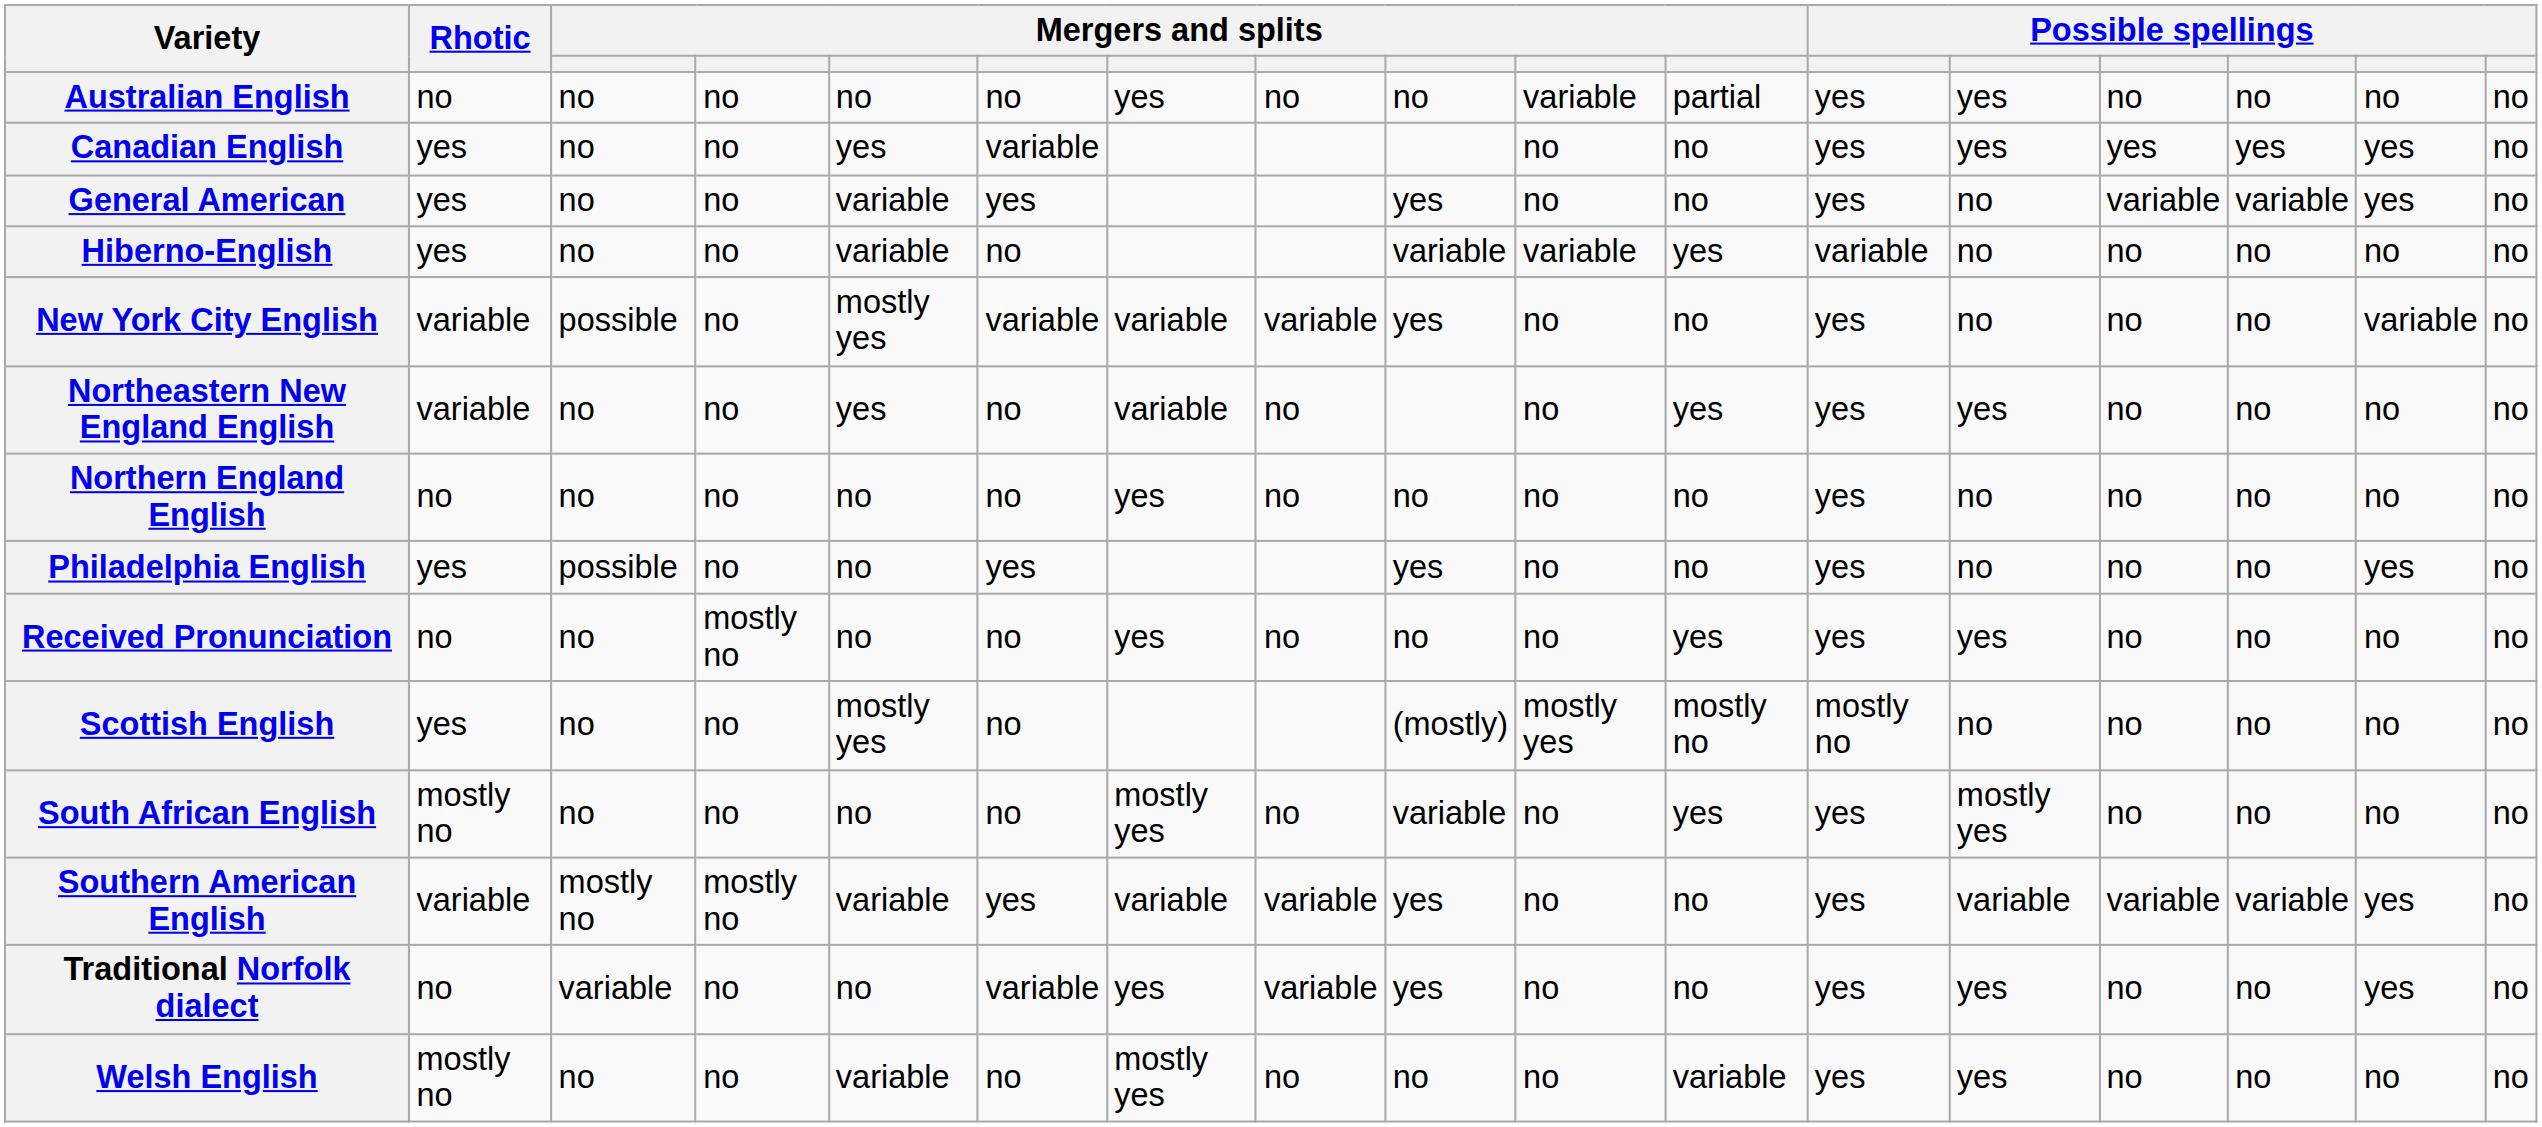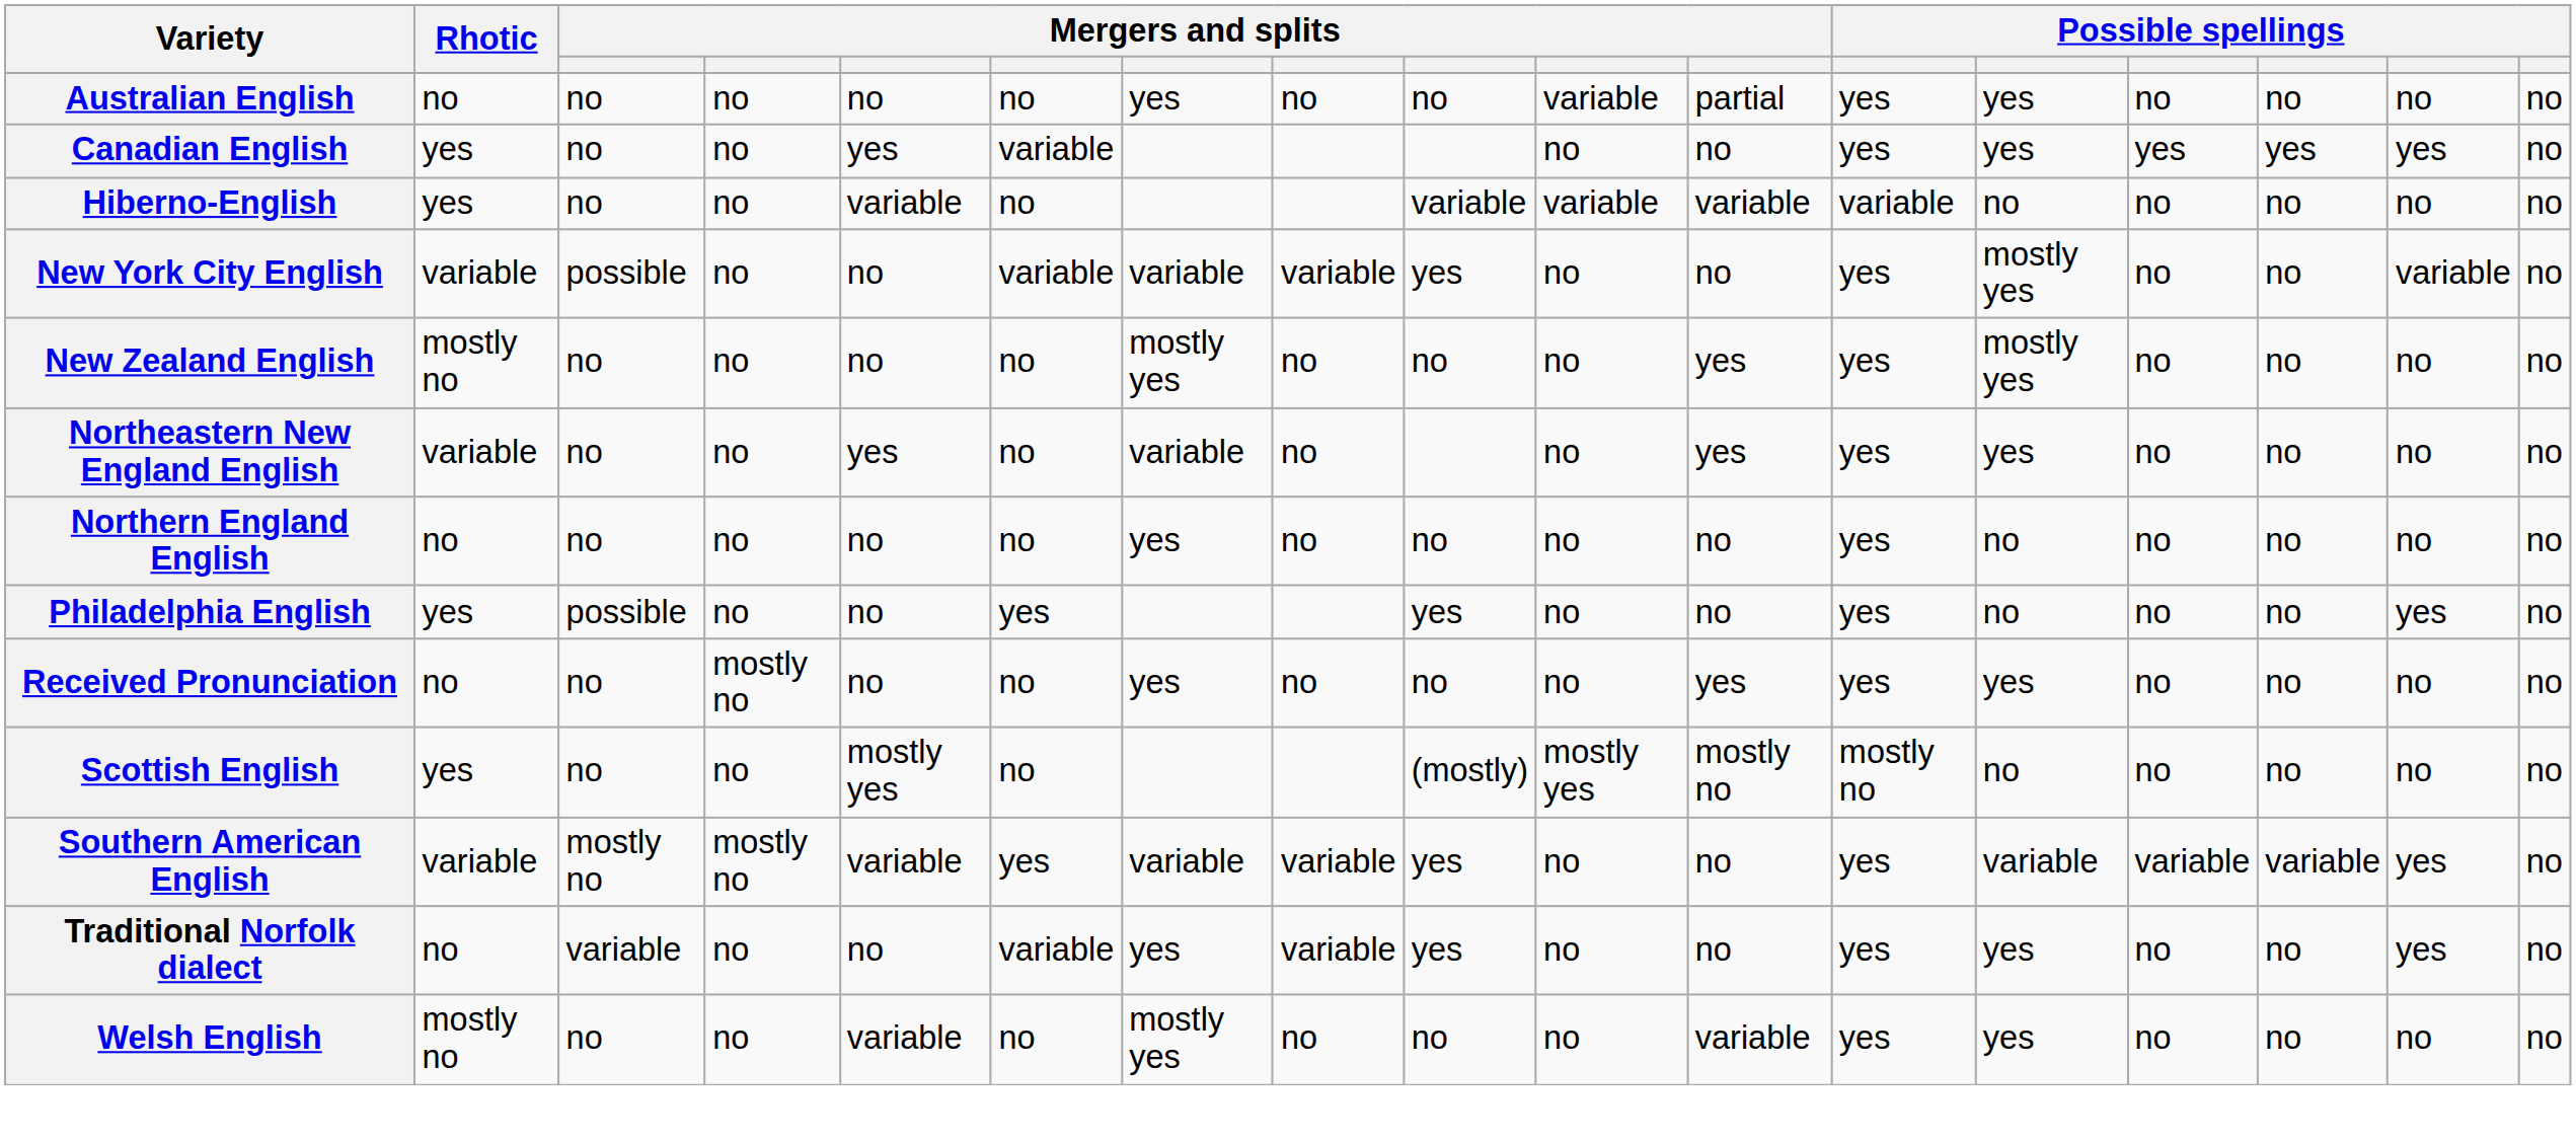- row: General American | yes | no | no | variable | yes | yes | no | no | yes | no | variable | variable | yes | no
Hiberno-English | column 11: yes -> variable
New York City English | column 5: mostly yes -> no
New York City English | column 13: no -> mostly yes
+ row: New Zealand English | mostly no | no | no | no | no | mostly yes | no | no | no | yes | yes | mostly yes | no | no | no | no
- row: South African English | mostly no | no | no | no | no | mostly yes | no | variable | no | yes | yes | mostly yes | no | no | no | no
